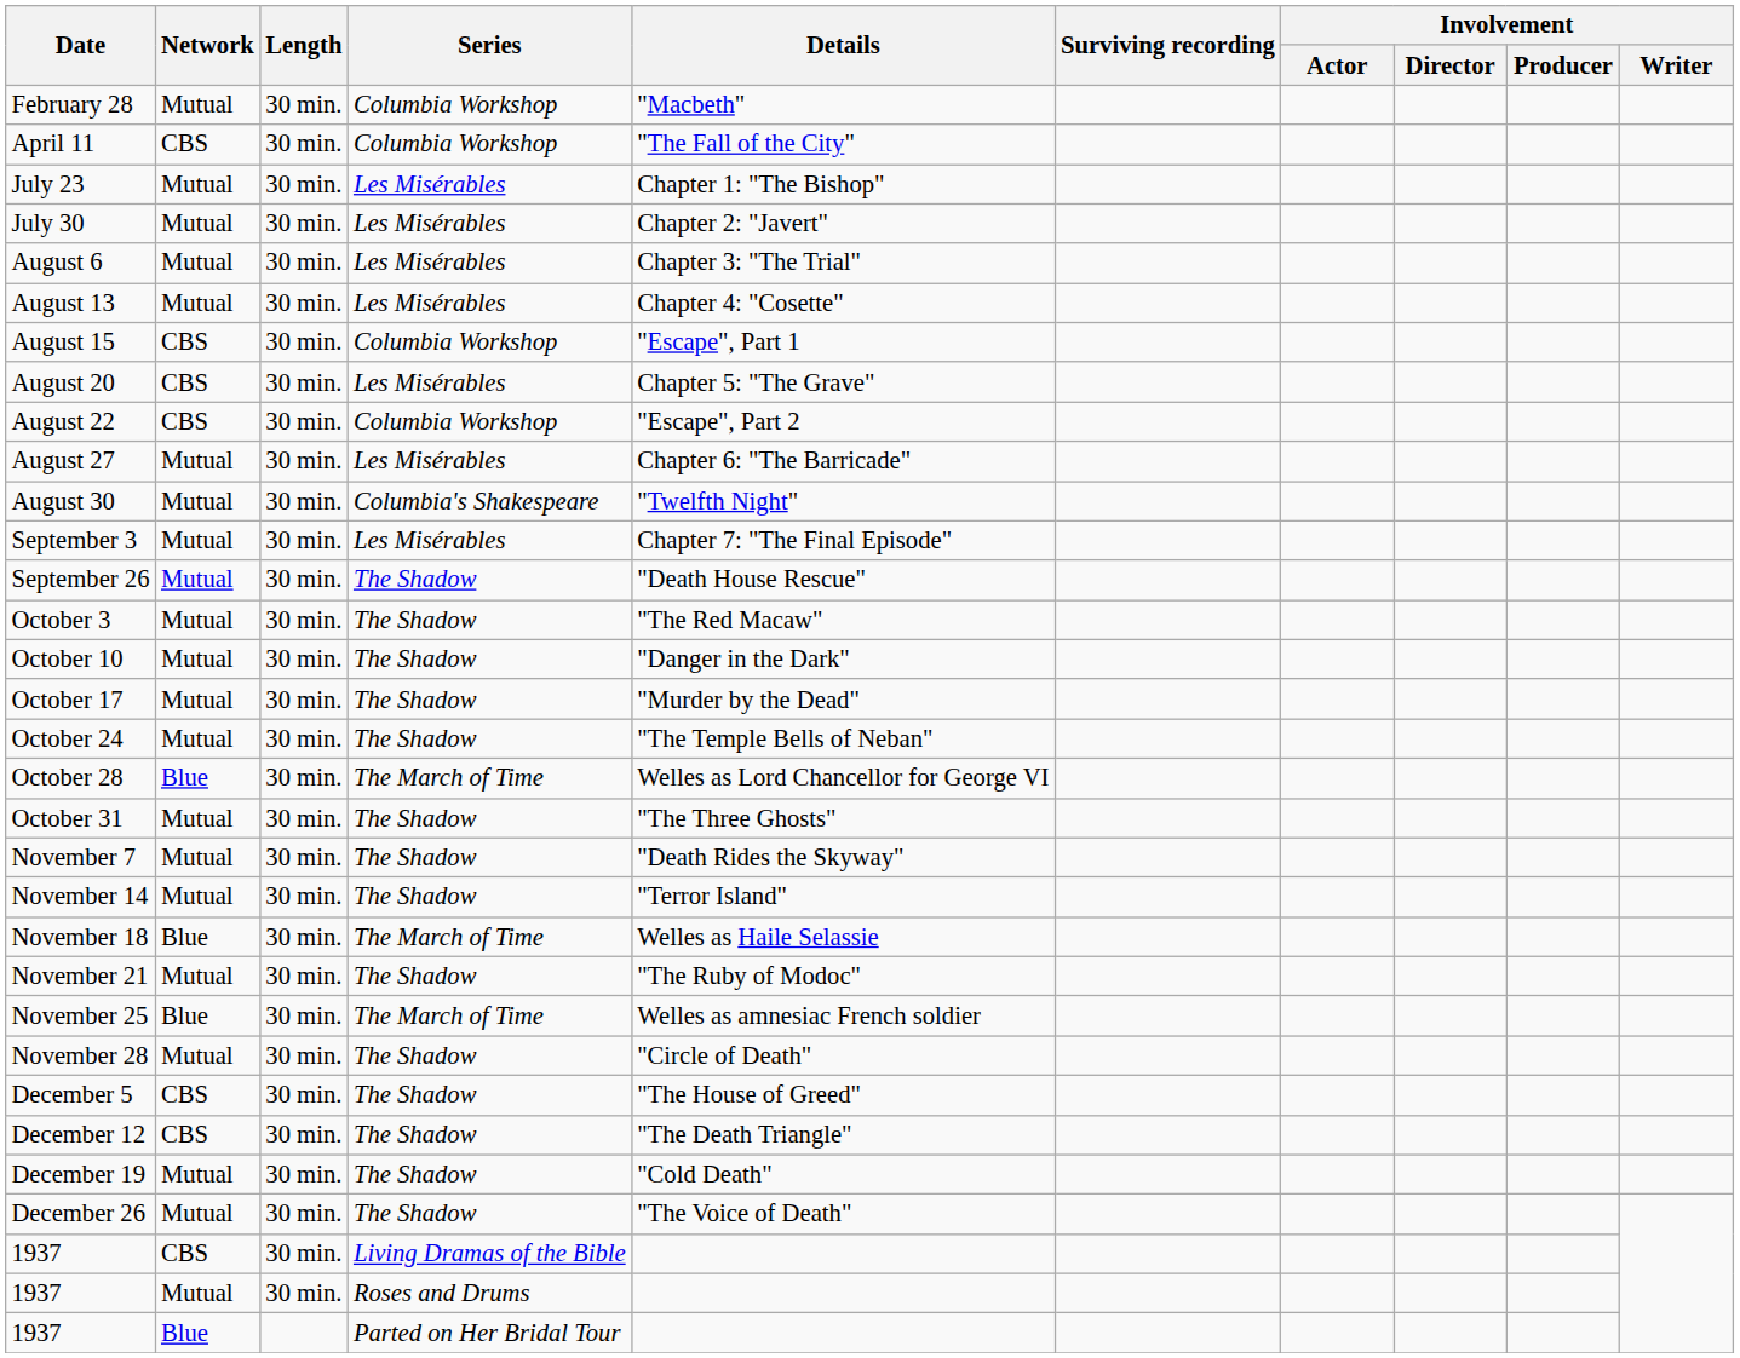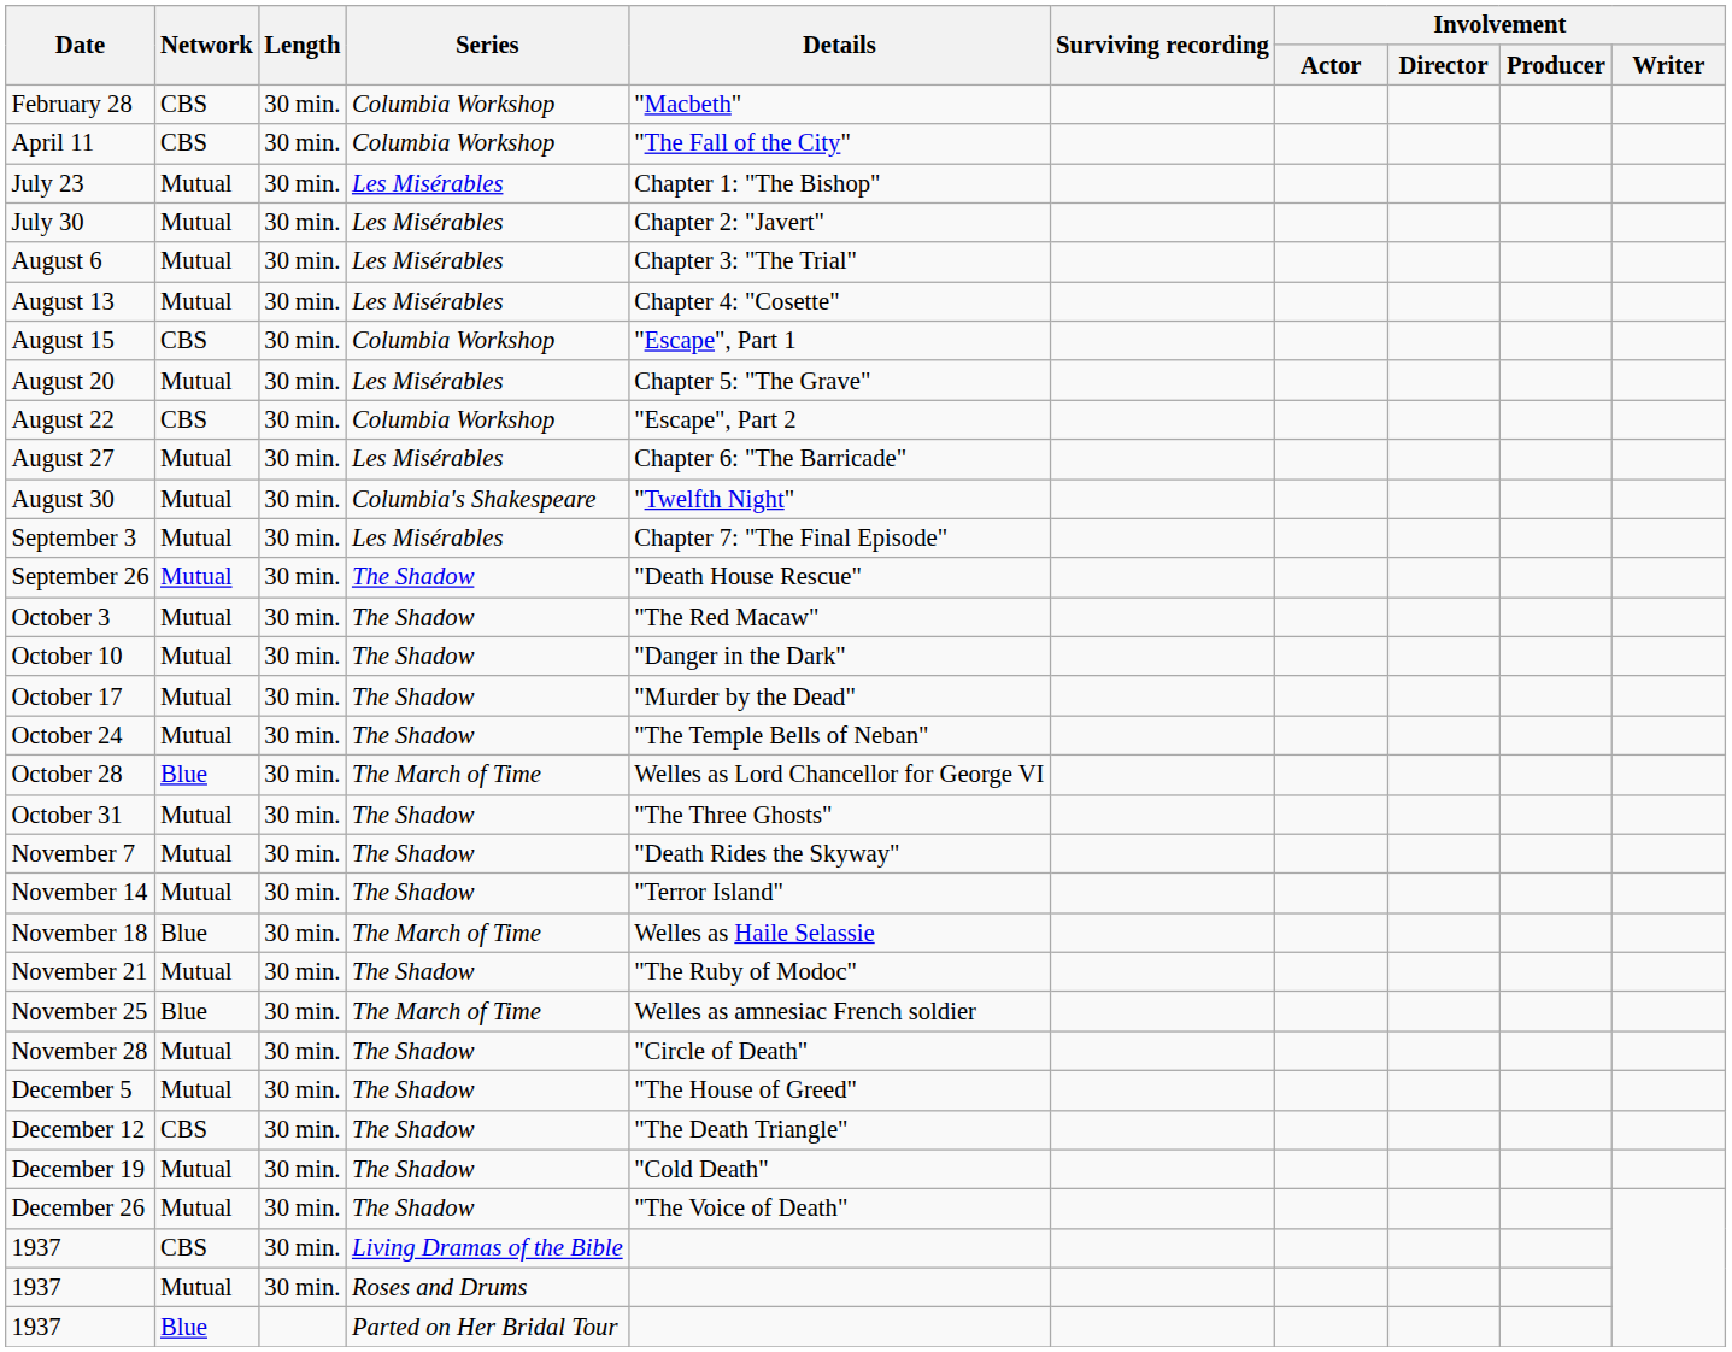February 28 | Network: Mutual -> CBS
August 20 | Network: CBS -> Mutual
December 5 | Network: CBS -> Mutual
